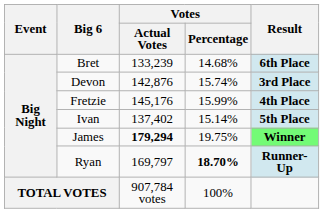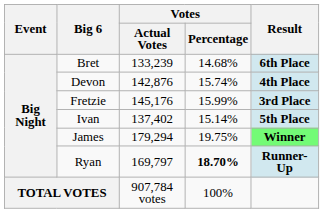Devon | Result: 3rd Place -> 4th Place
Fretzie | Result: 4th Place -> 3rd Place
James | Votes / Actual Votes: bold -> normal
